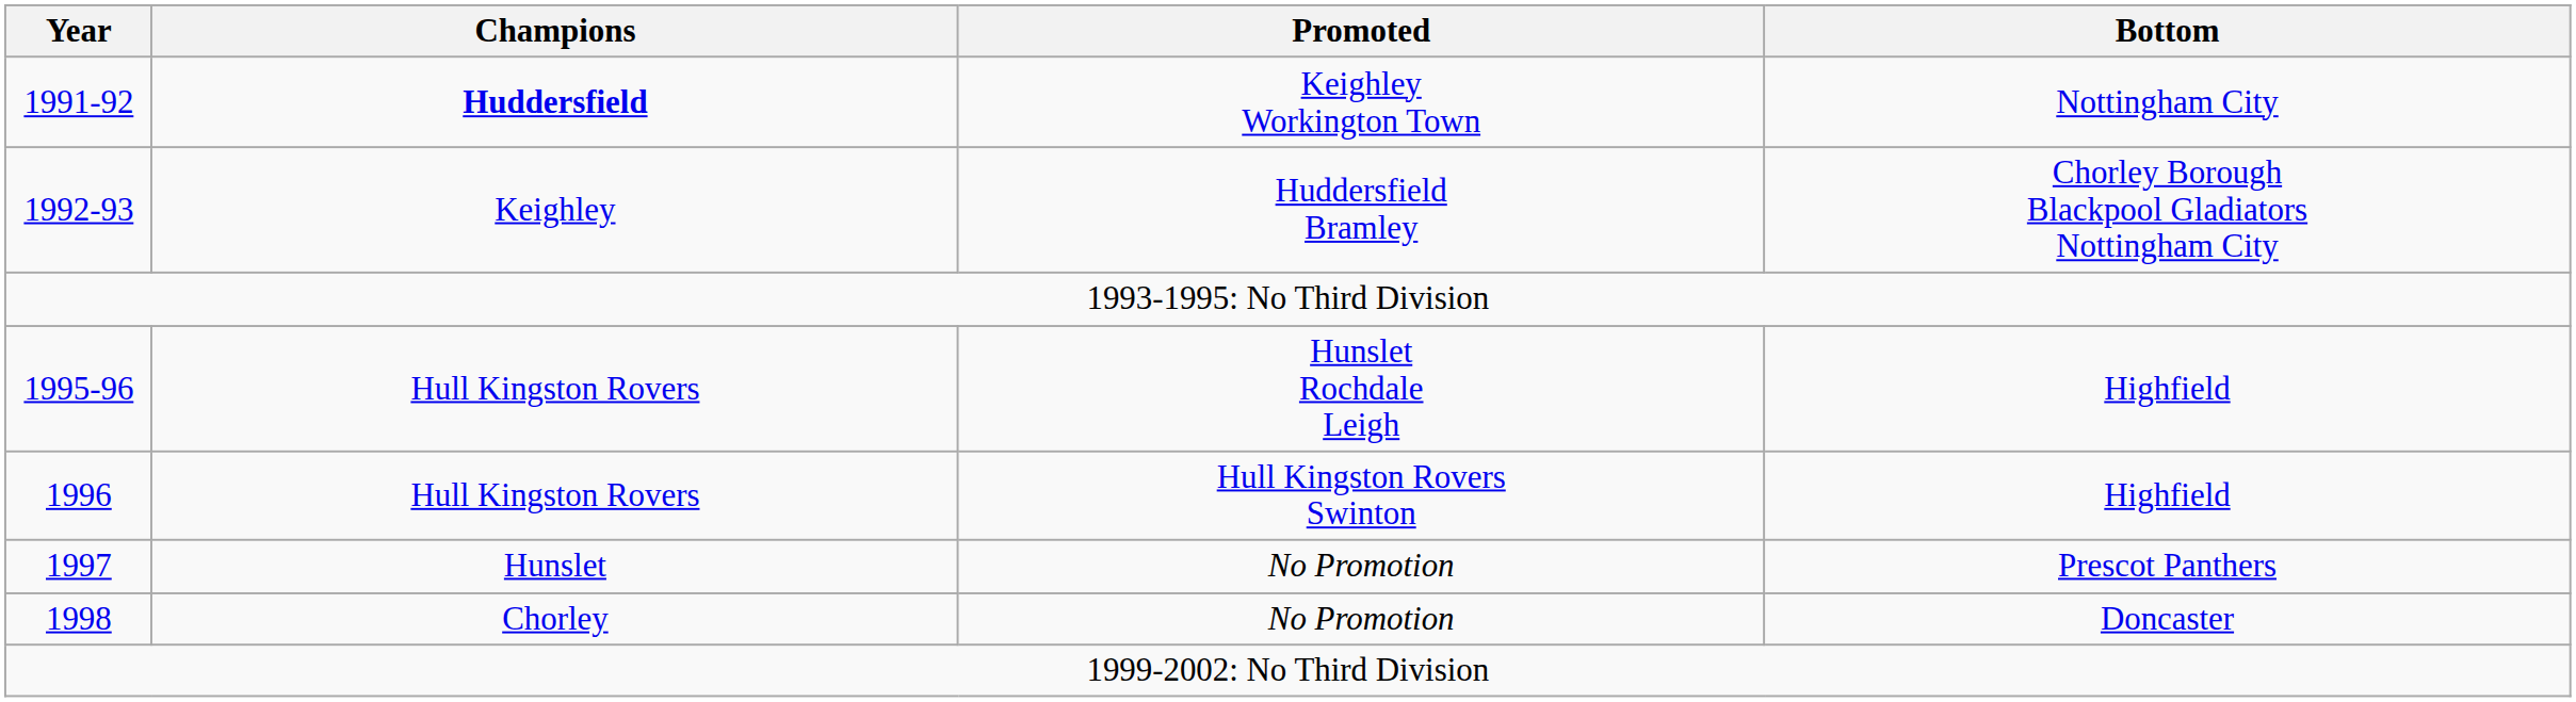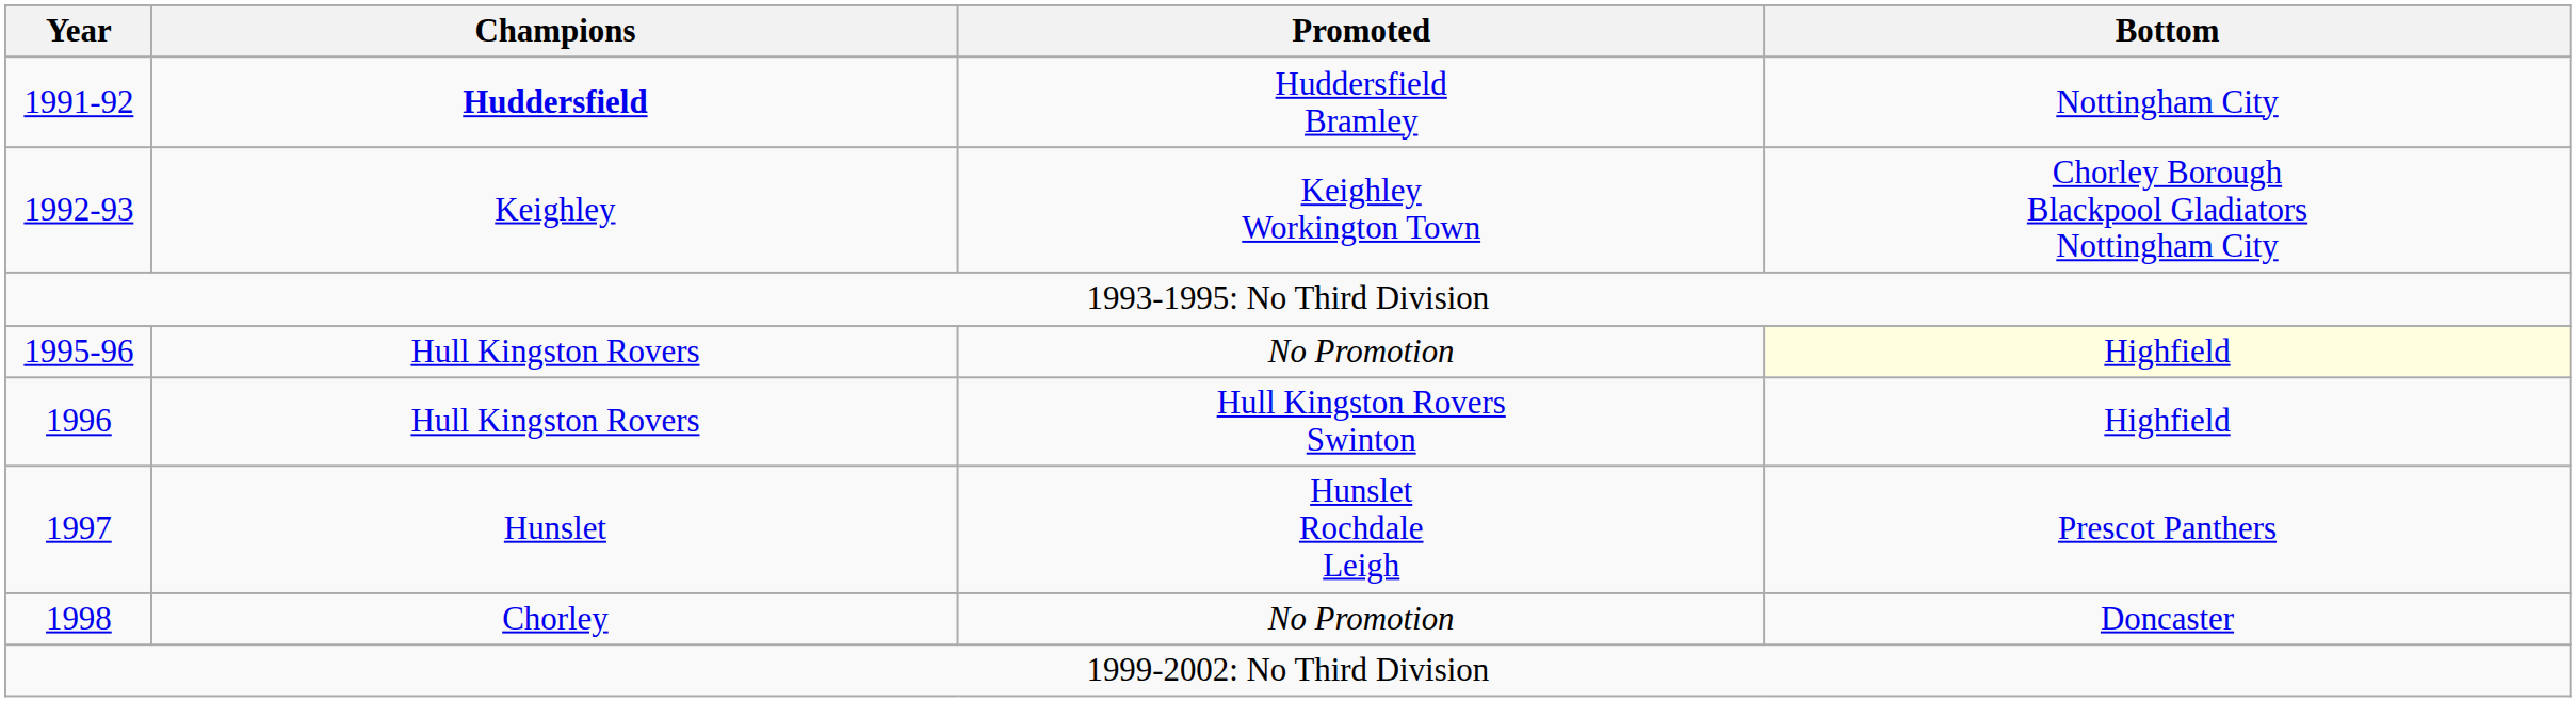1991-92 | Promoted: Keighley Workington Town -> Huddersfield Bramley
1992-93 | Promoted: Huddersfield Bramley -> Keighley Workington Town
1995-96 | Promoted: Hunslet Rochdale Leigh -> No Promotion
1995-96 | Bottom: no background -> lightyellow background
1997 | Promoted: No Promotion -> Hunslet Rochdale Leigh
